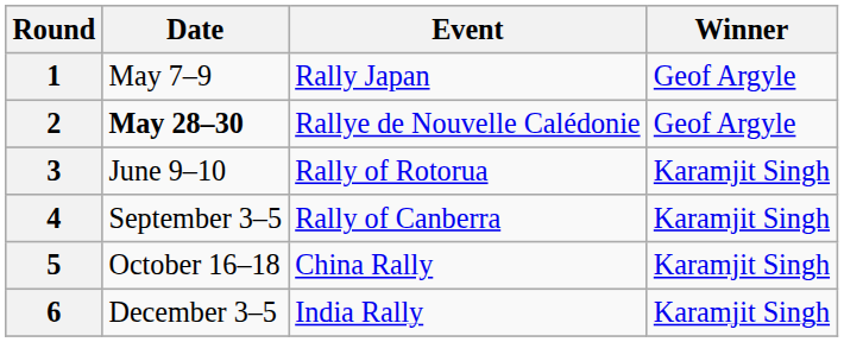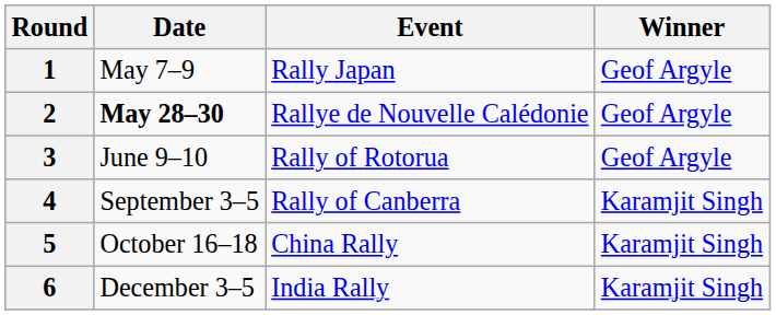3 | Winner: Karamjit Singh -> Geof Argyle
